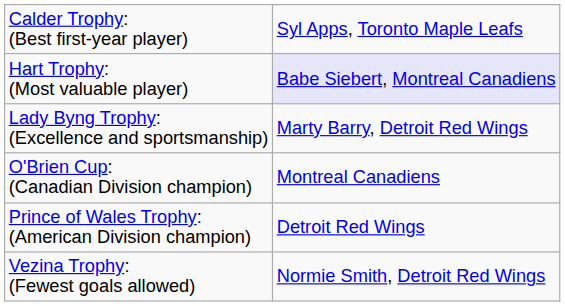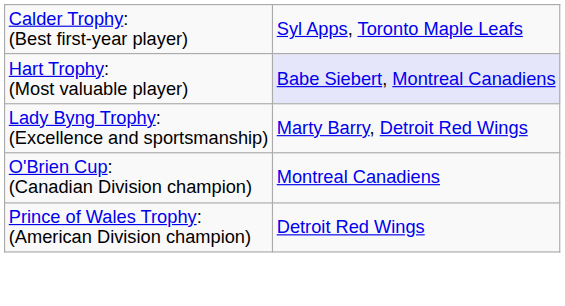- row: Vezina Trophy: (Fewest goals allowed) | Normie Smith, Detroit Red Wings
